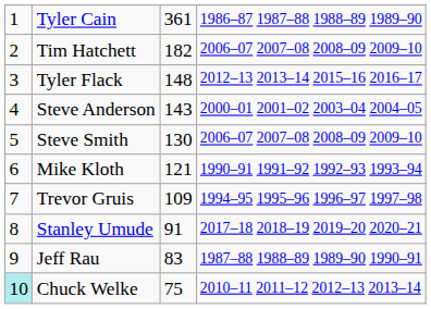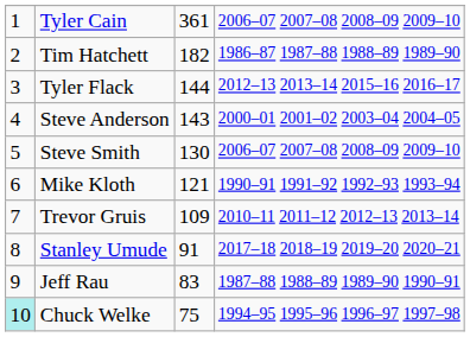Tyler Cain | column 4: 1986–87 1987–88 1988–89 1989–90 -> 2006–07 2007–08 2008–09 2009–10
Tim Hatchett | column 4: 2006–07 2007–08 2008–09 2009–10 -> 1986–87 1987–88 1988–89 1989–90
Tyler Flack | column 3: 148 -> 144
Trevor Gruis | column 4: 1994–95 1995–96 1996–97 1997–98 -> 2010–11 2011–12 2012–13 2013–14
Chuck Welke | column 4: 2010–11 2011–12 2012–13 2013–14 -> 1994–95 1995–96 1996–97 1997–98
